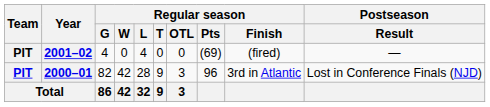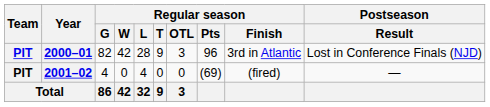rows swapped: 2000–01 <-> 2001–02
